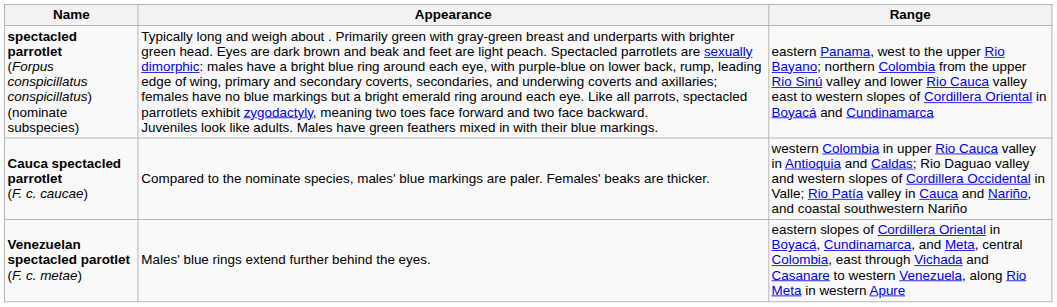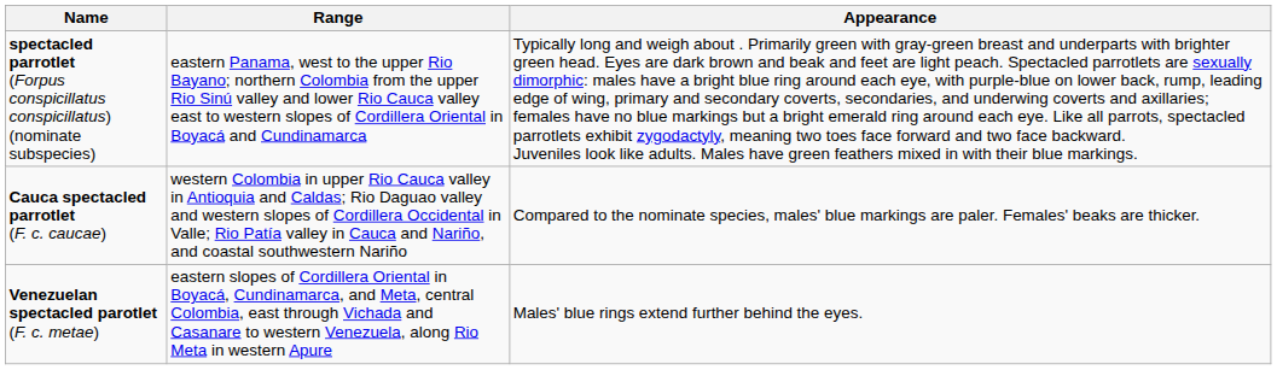columns swapped: Appearance <-> Range
